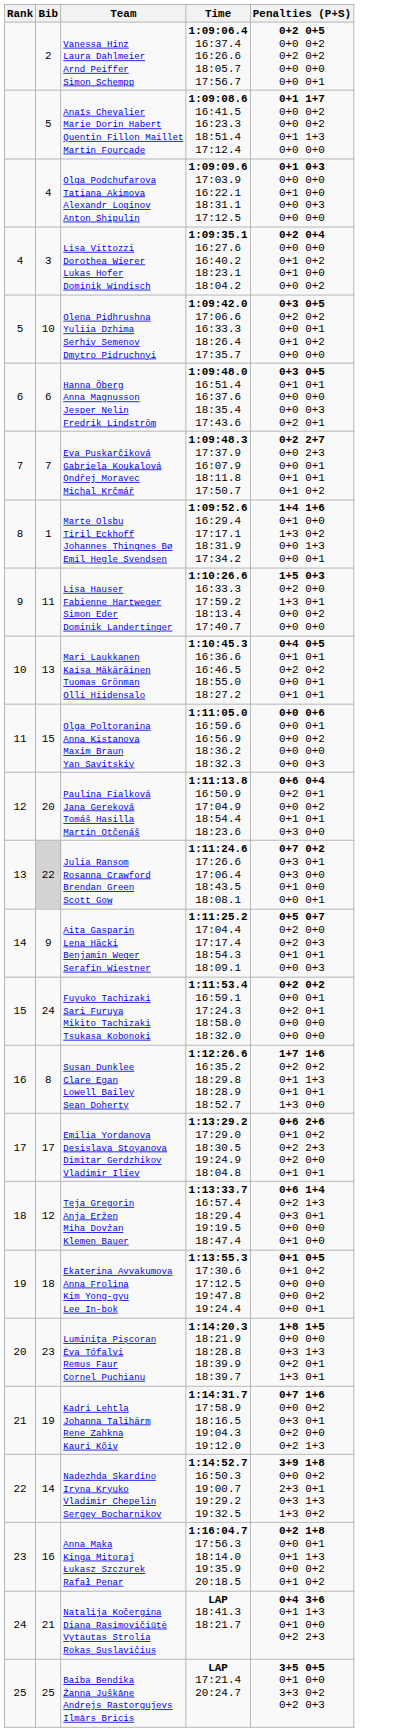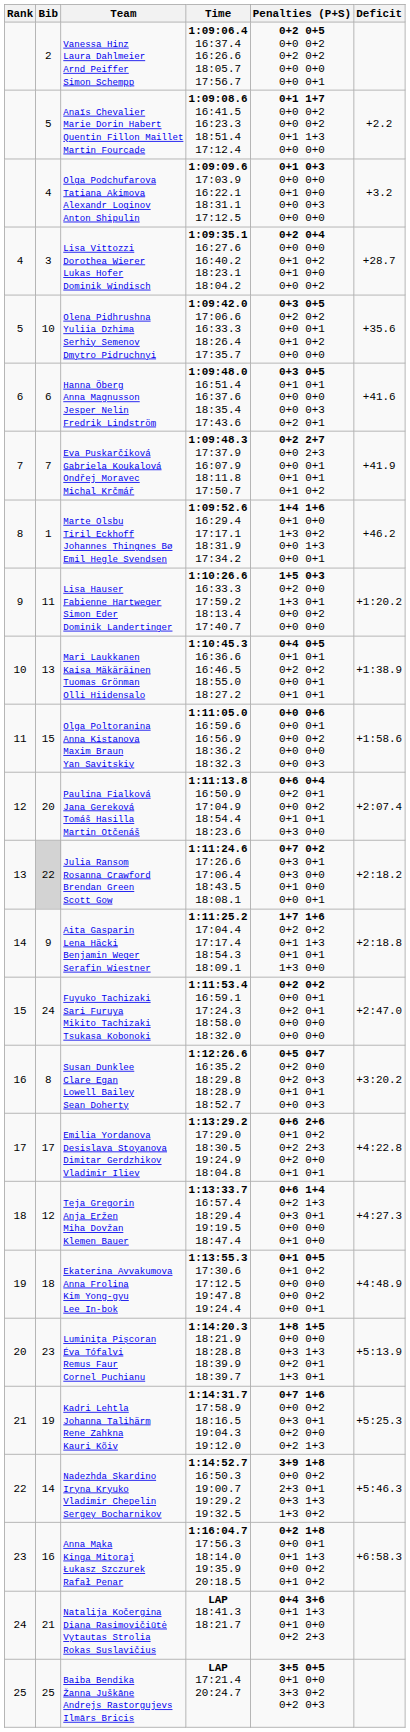+ column: Deficit | +2.2 | +3.2 | +28.7 | +35.6 | +41.6 | +41.9 | +46.2 | +1:20.2 | +1:38.9 | +1:58.6 | +2:07.4 | +2:18.2 | +2:18.8 | +2:47.0 | +3:20.2 | +4:22.8 | +4:27.3 | +4:48.9 | +5:13.9 | +5:25.3 | +5:46.3 | +6:58.3
Aita Gasparin Lena Häcki Benjamin Weger Serafin Wiestner | Penalties (P+S): 0+5 0+7 0+2 0+0 0+2 0+3 0+1 0+1 0+0 0+3 -> 1+7 1+6 0+2 0+2 0+1 1+3 0+1 0+1 1+3 0+0
Susan Dunklee Clare Egan Lowell Bailey Sean Doherty | Penalties (P+S): 1+7 1+6 0+2 0+2 0+1 1+3 0+1 0+1 1+3 0+0 -> 0+5 0+7 0+2 0+0 0+2 0+3 0+1 0+1 0+0 0+3
